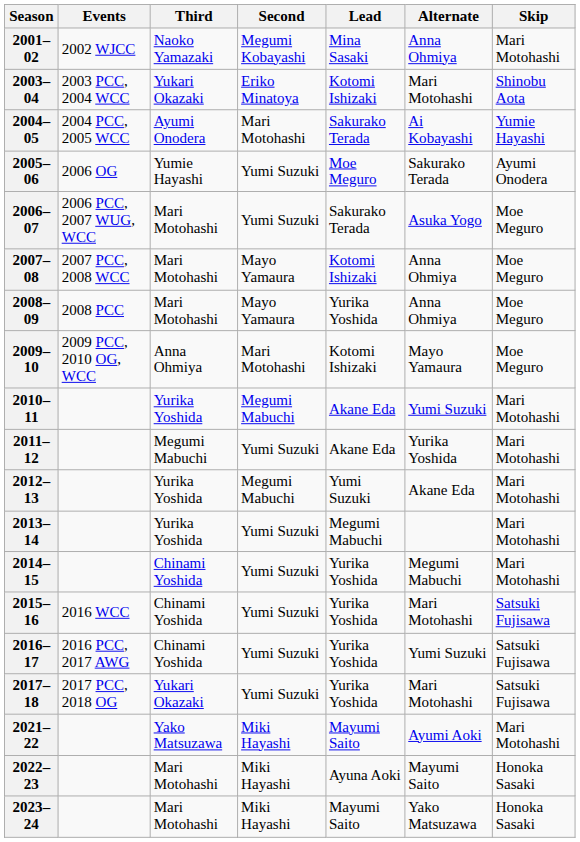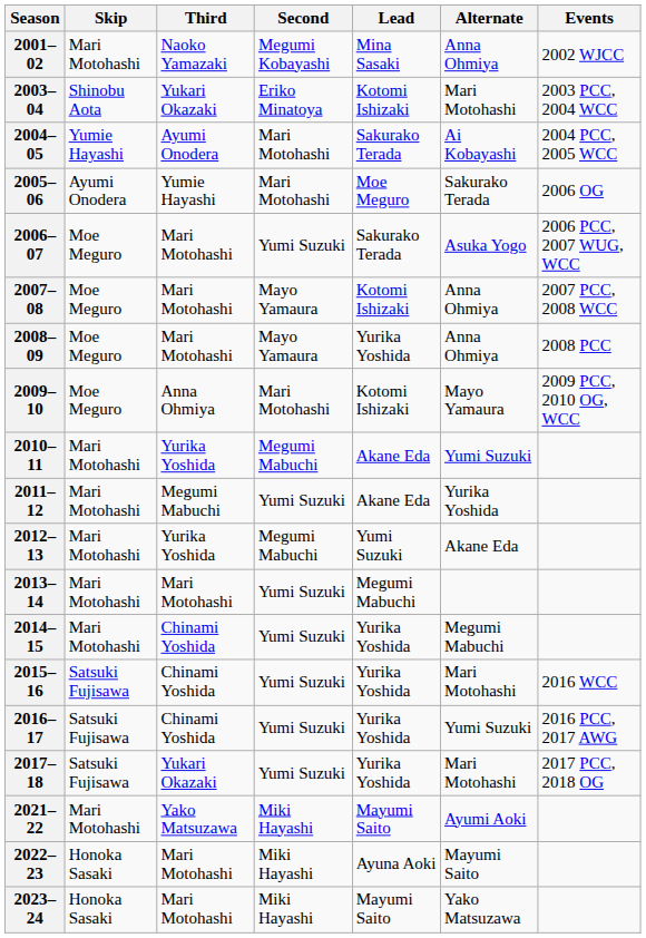columns swapped: Skip <-> Events
2005–06 | Second: Yumi Suzuki -> Mari Motohashi
2013–14 | Third: Yurika Yoshida -> Mari Motohashi
